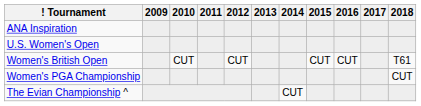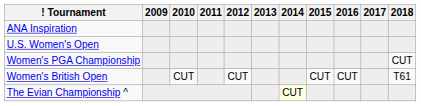rows swapped: Women's PGA Championship <-> Women's British Open
The Evian Championship ^ | 2014: no background -> lightyellow background
